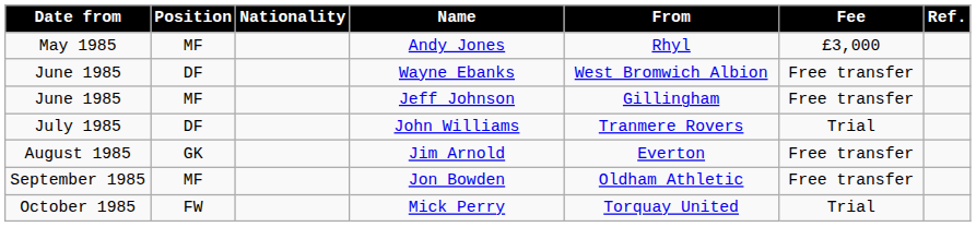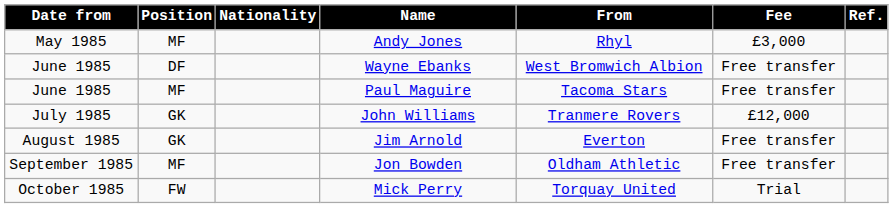- row: June 1985 | MF | Jeff Johnson | Gillingham | Free transfer
+ row: June 1985 | MF | Paul Maguire | Tacoma Stars | Free transfer
John Williams | Position: DF -> GK
John Williams | Fee: Trial -> £12,000
